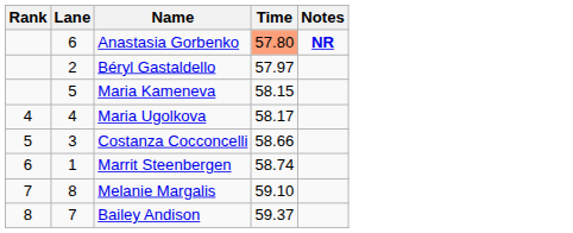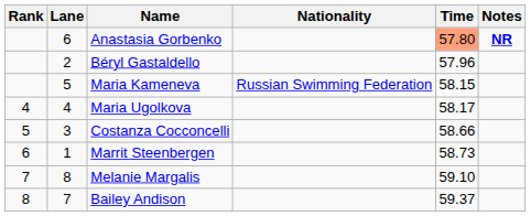+ column: Nationality | Russian Swimming Federation
Béryl Gastaldello | Time: 57.97 -> 57.96
Marrit Steenbergen | Time: 58.74 -> 58.73
